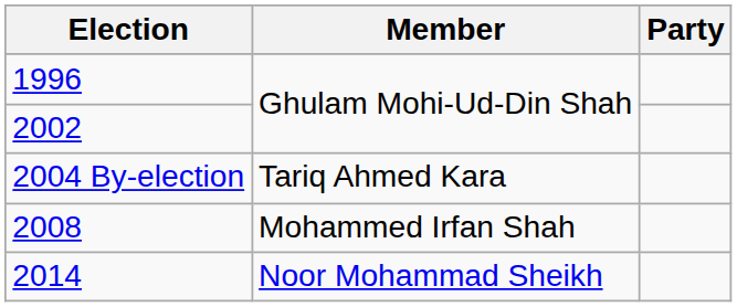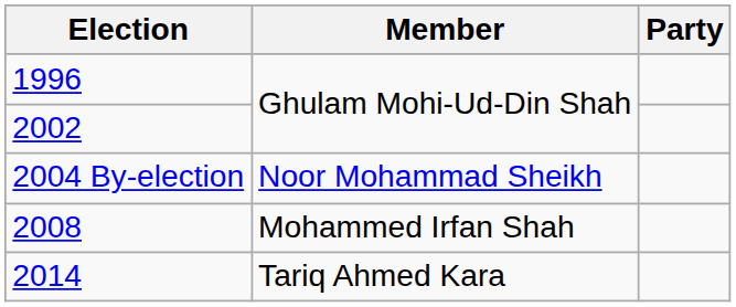2004 By-election | Member: Tariq Ahmed Kara -> Noor Mohammad Sheikh
2014 | Member: Noor Mohammad Sheikh -> Tariq Ahmed Kara
